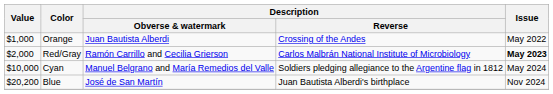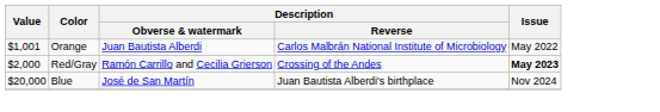Orange | Value: $1,000 -> $1,001
Orange | Description / Reverse: Crossing of the Andes -> Carlos Malbrán National Institute of Microbiology
Red/Gray | Description / Reverse: Carlos Malbrán National Institute of Microbiology -> Crossing of the Andes
- row: $10,000 | Cyan | Manuel Belgrano and María Remedios del Valle | Soldiers pledging allegiance to the Argentine flag in 1812 | May 2024
Blue | Value: $20,200 -> $20,000
